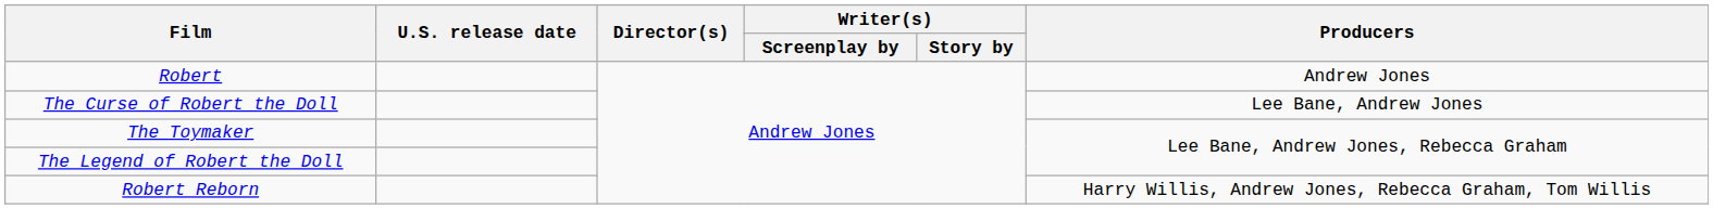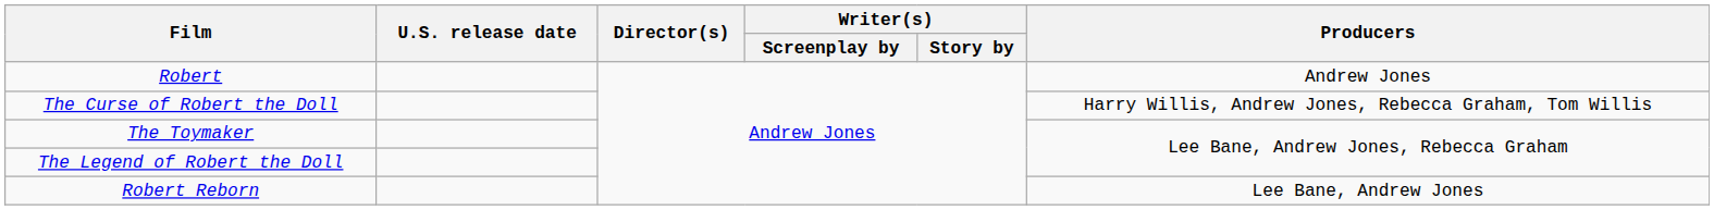The Curse of Robert the Doll | Producers: Lee Bane, Andrew Jones -> Harry Willis, Andrew Jones, Rebecca Graham, Tom Willis
Robert Reborn | Producers: Harry Willis, Andrew Jones, Rebecca Graham, Tom Willis -> Lee Bane, Andrew Jones
